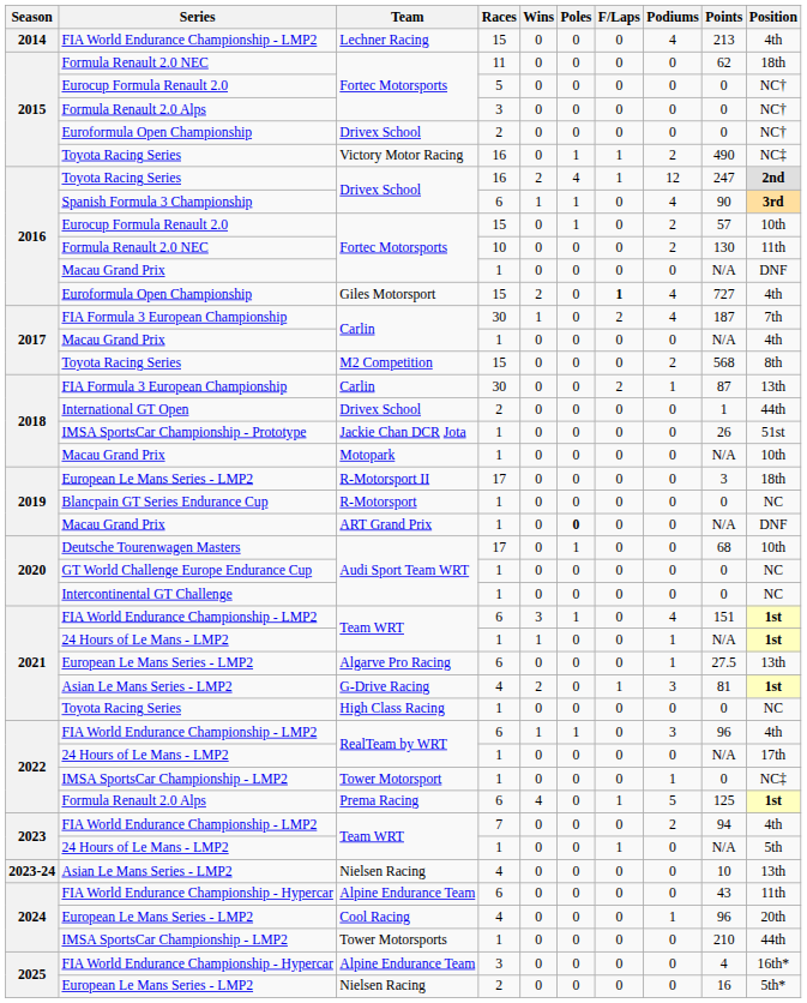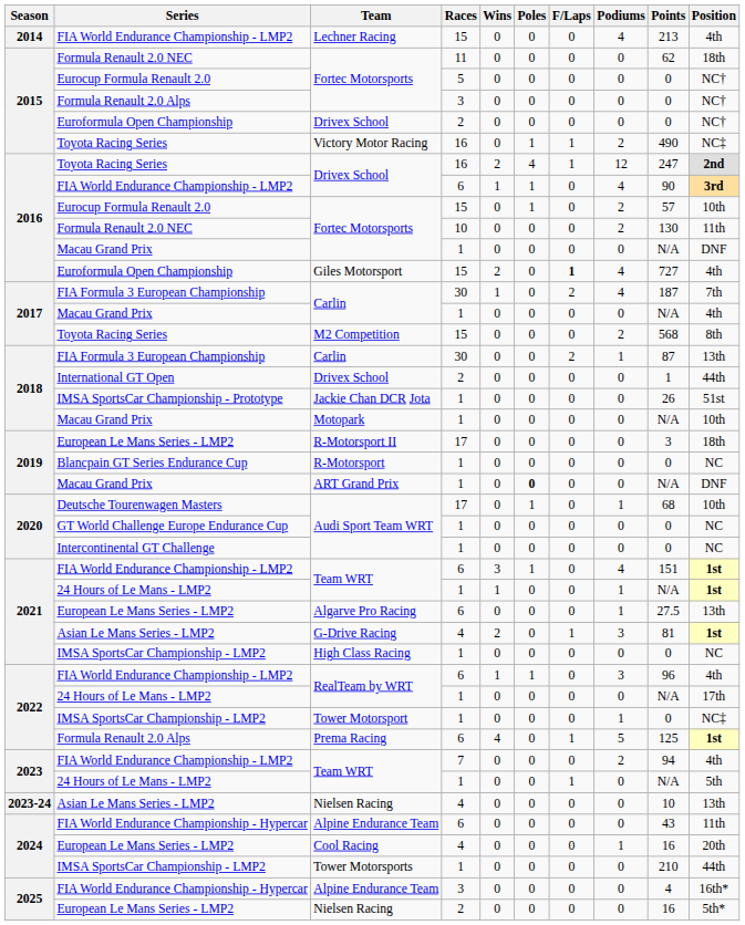Drivex School / 6 | Series: Spanish Formula 3 Championship -> FIA World Endurance Championship - LMP2
Audi Sport Team WRT / 17 | Podiums: 0 -> 1
High Class Racing | Series: Toyota Racing Series -> IMSA SportsCar Championship - LMP2
Cool Racing | Points: 96 -> 16
